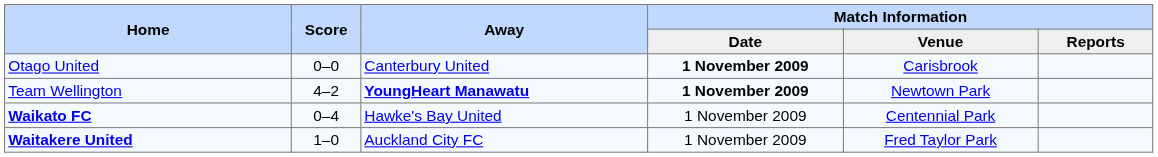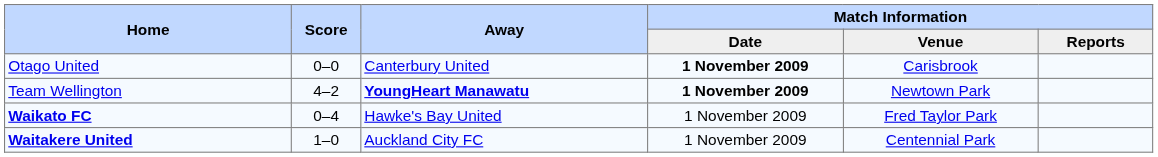Waikato FC | Match Information / Venue: Centennial Park -> Fred Taylor Park
Waitakere United | Match Information / Venue: Fred Taylor Park -> Centennial Park
